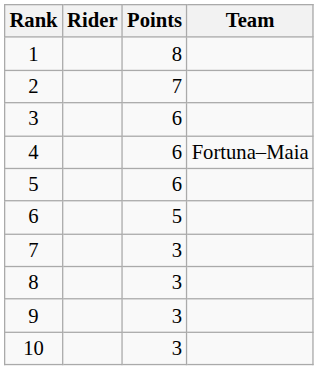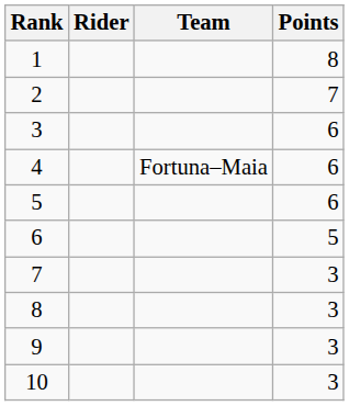columns swapped: Team <-> Points
